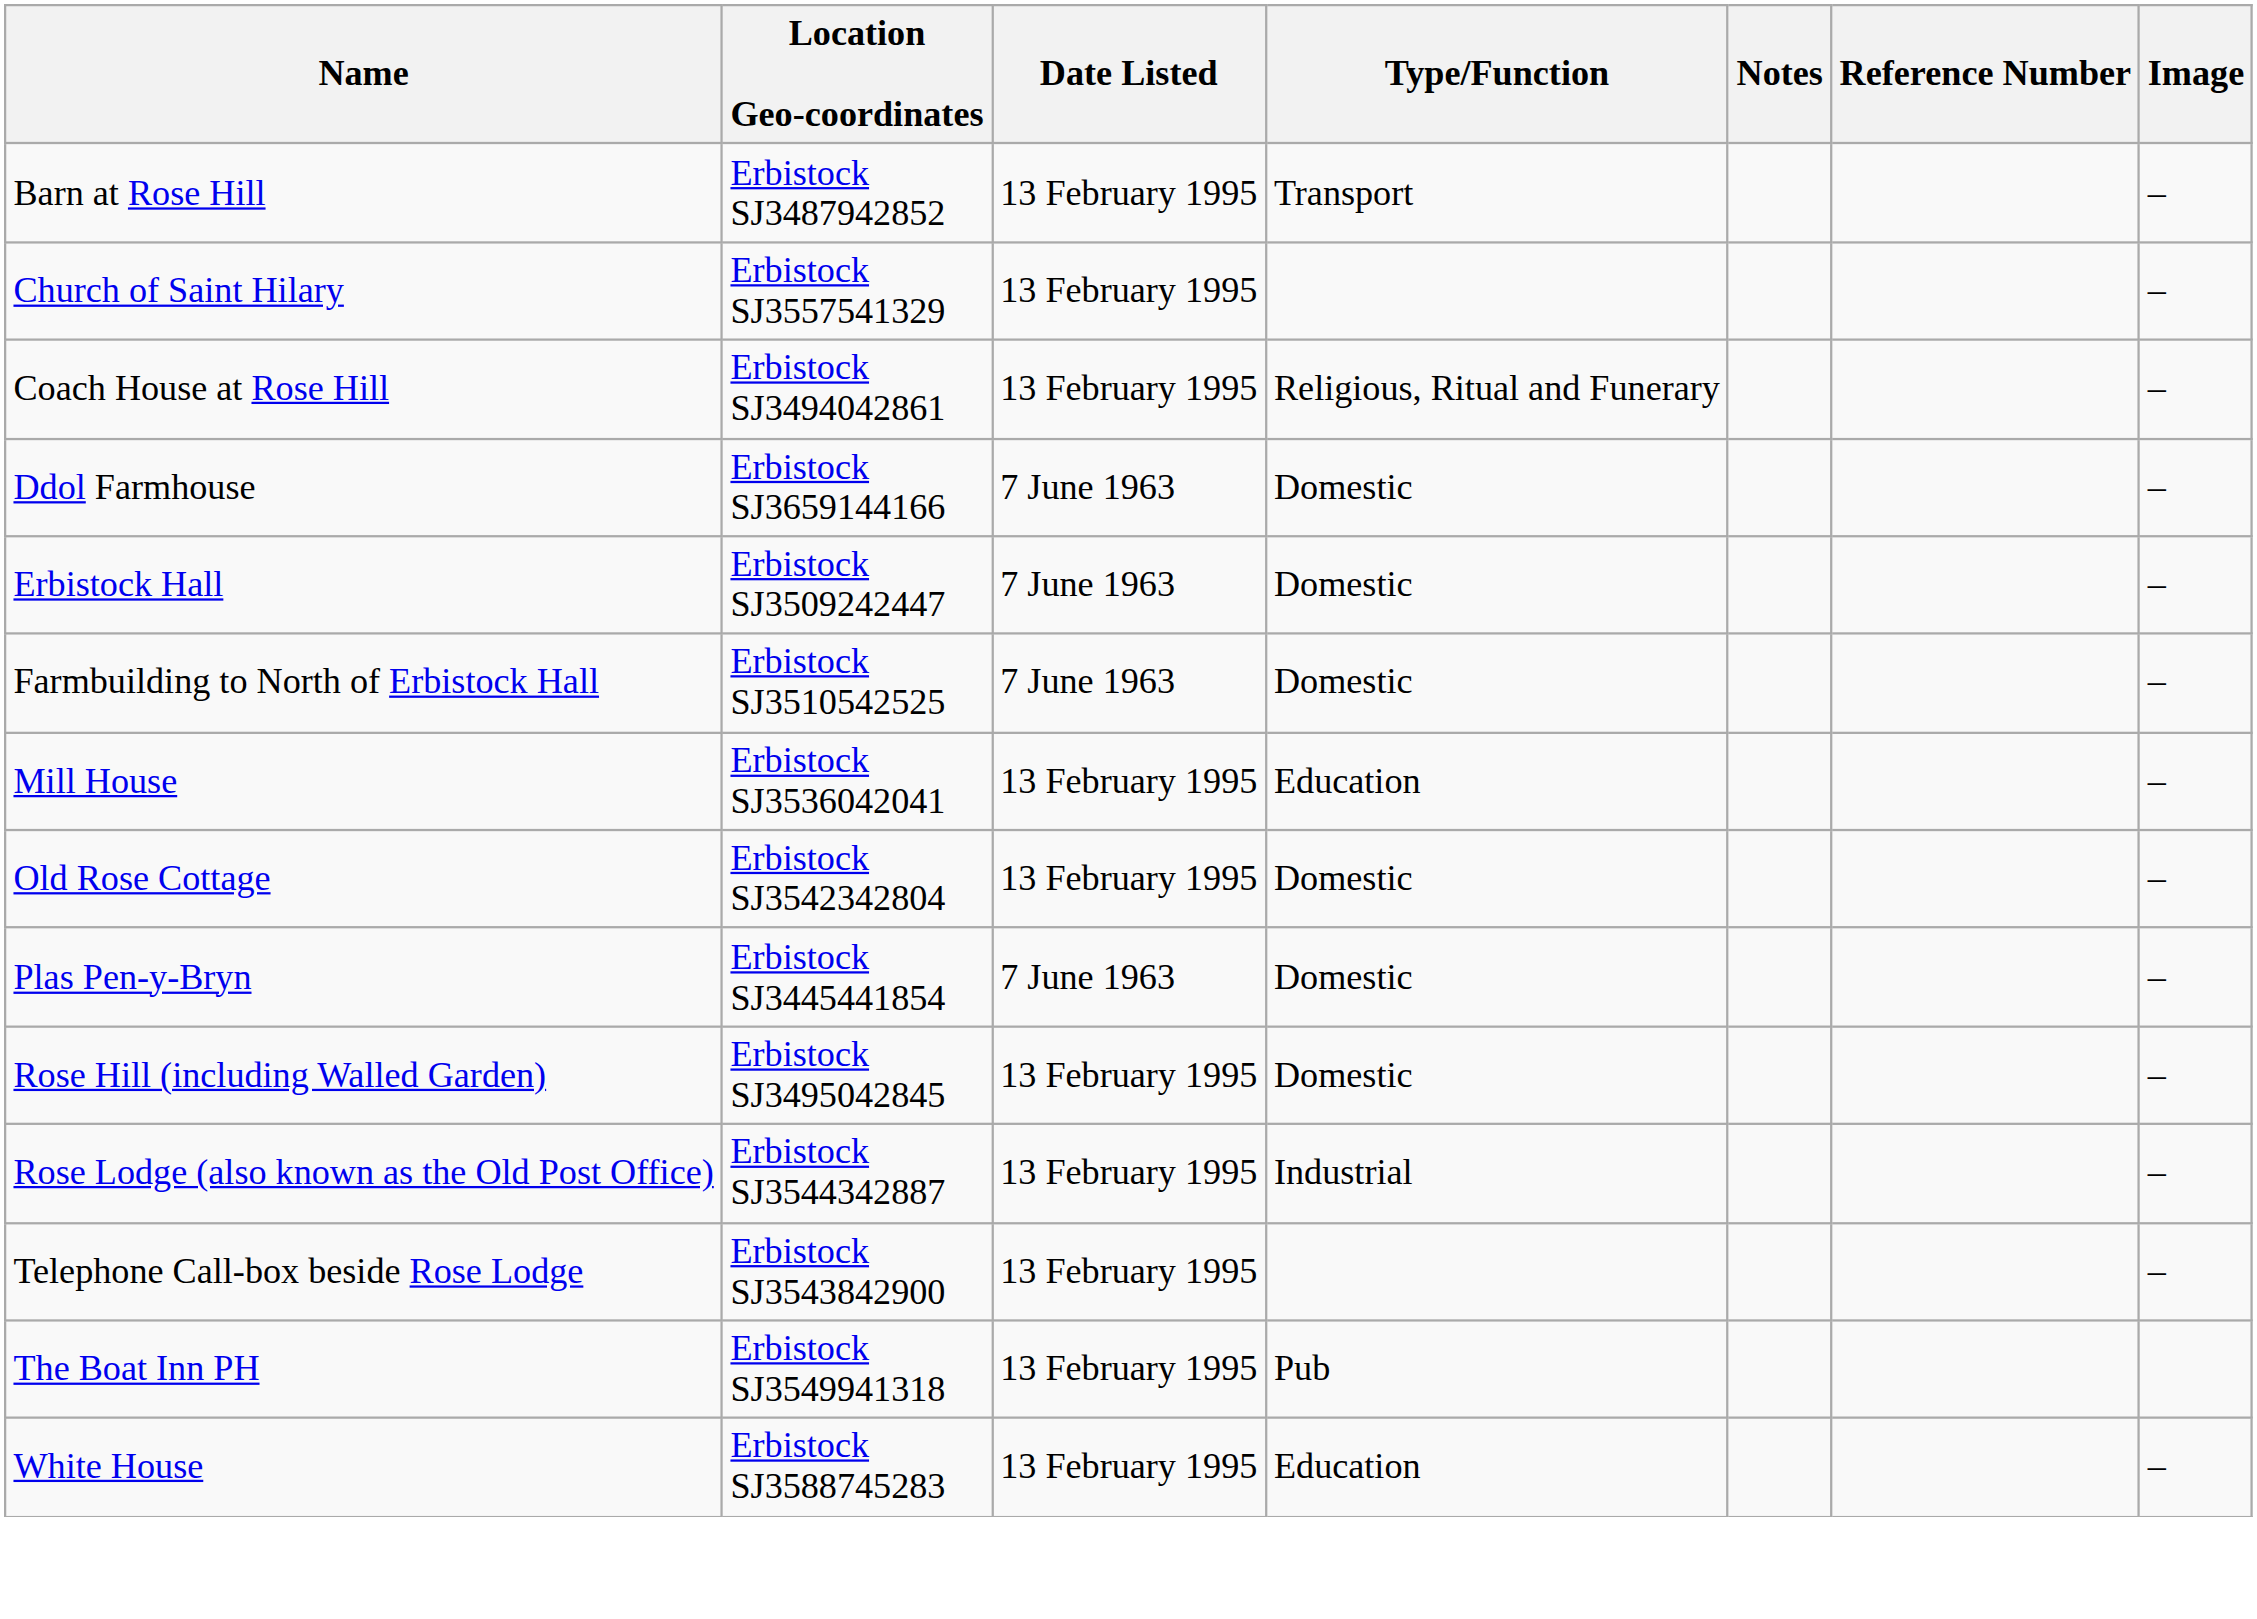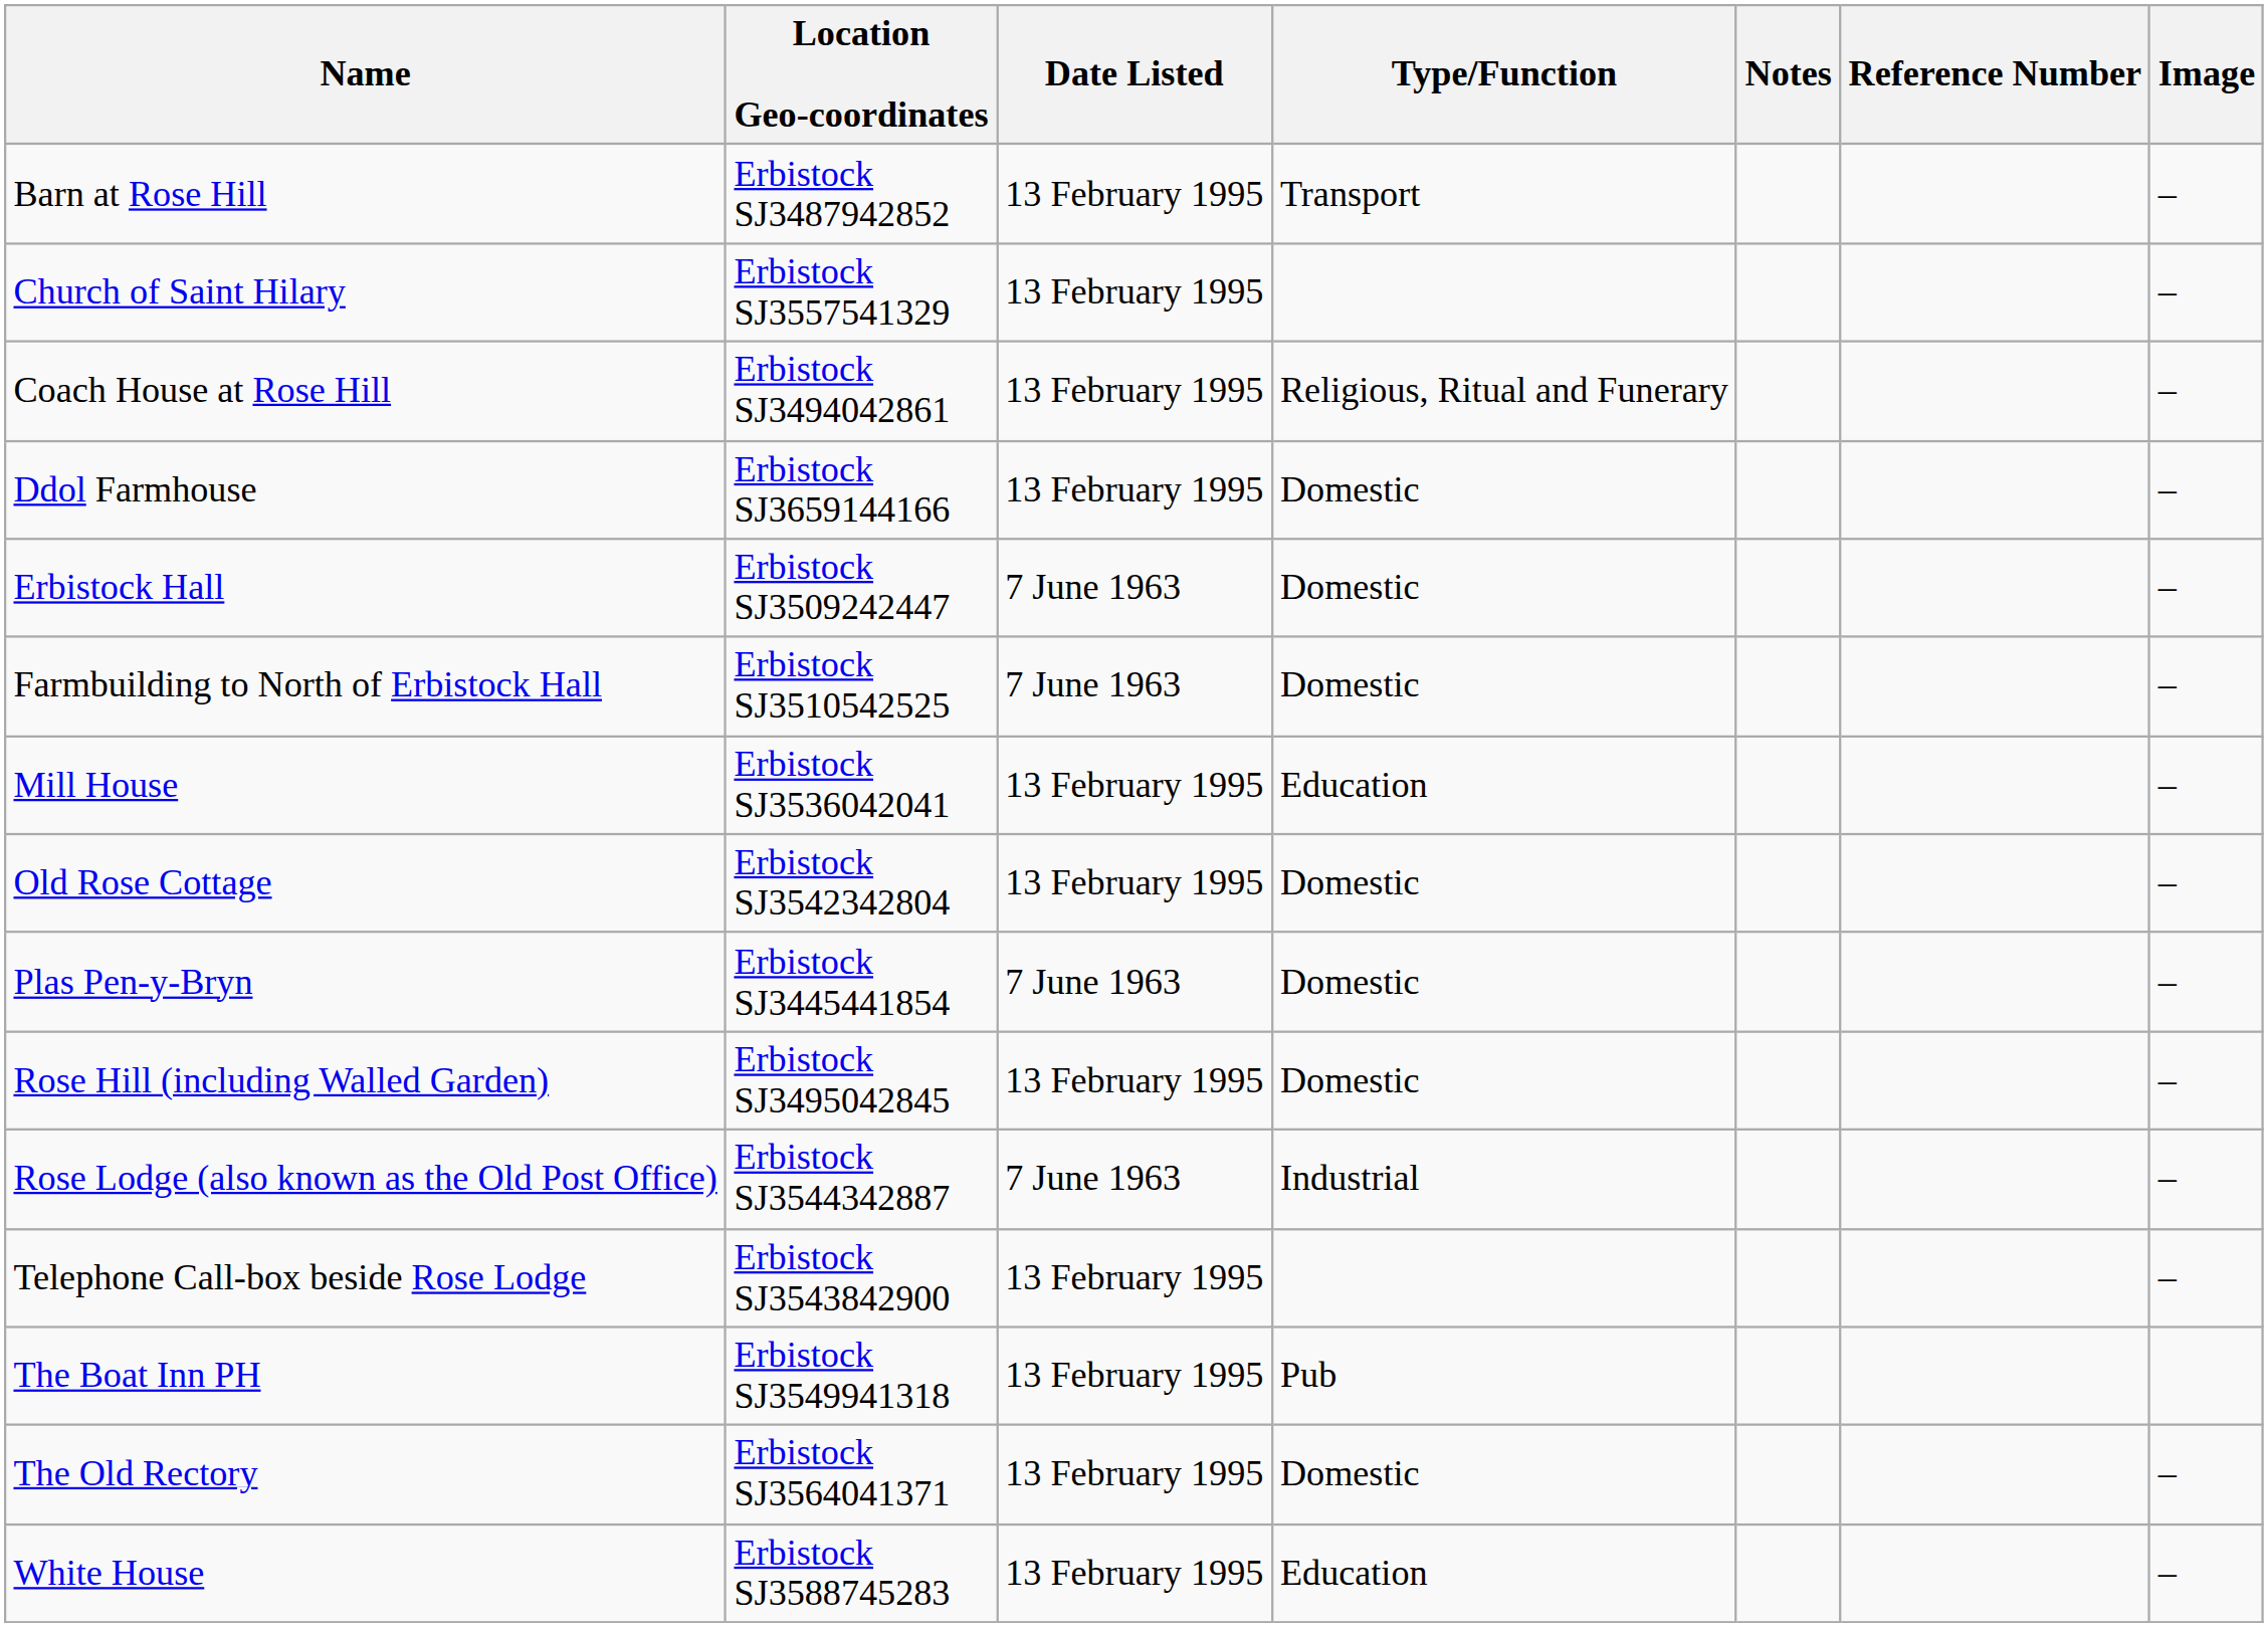Ddol Farmhouse | Date Listed: 7 June 1963 -> 13 February 1995
Rose Lodge (also known as the Old Post Office) | Date Listed: 13 February 1995 -> 7 June 1963
+ row: The Old Rectory | Erbistock SJ3564041371 | 13 February 1995 | Domestic | –
